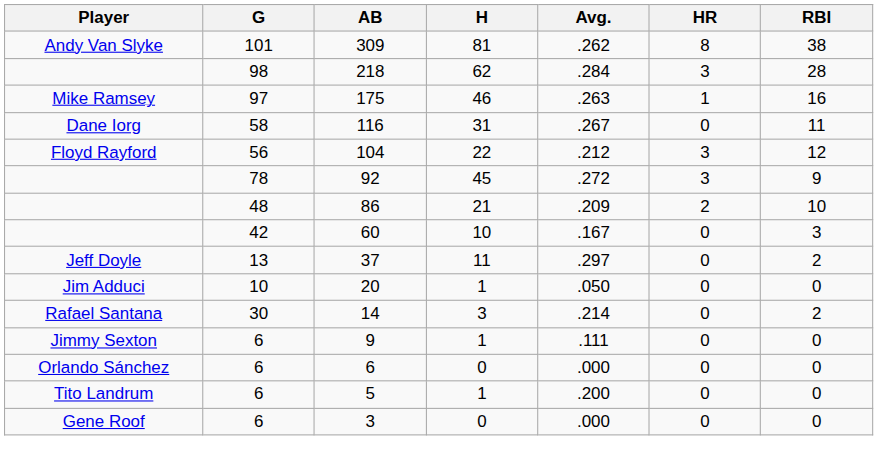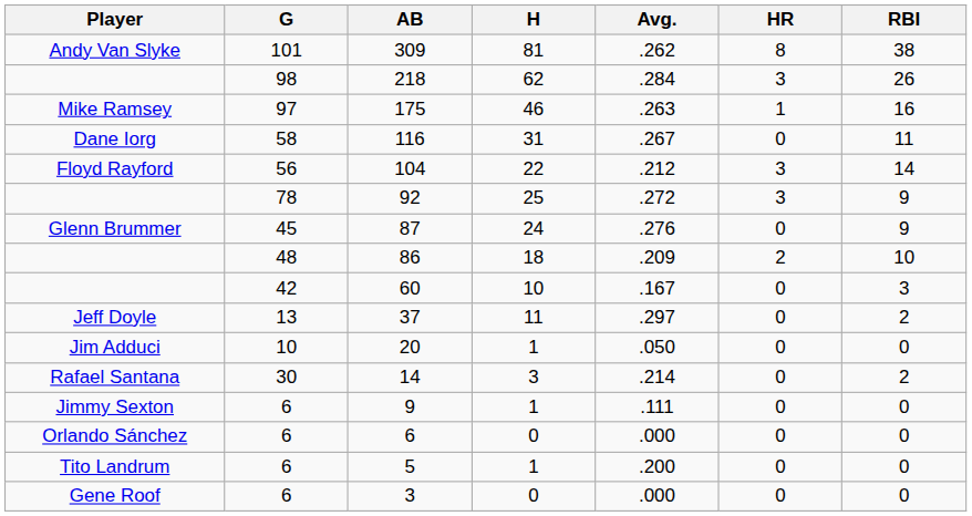218 | RBI: 28 -> 26
104 | RBI: 12 -> 14
92 | H: 45 -> 25
+ row: Glenn Brummer | 45 | 87 | 24 | .276 | 0 | 9
86 | H: 21 -> 18
